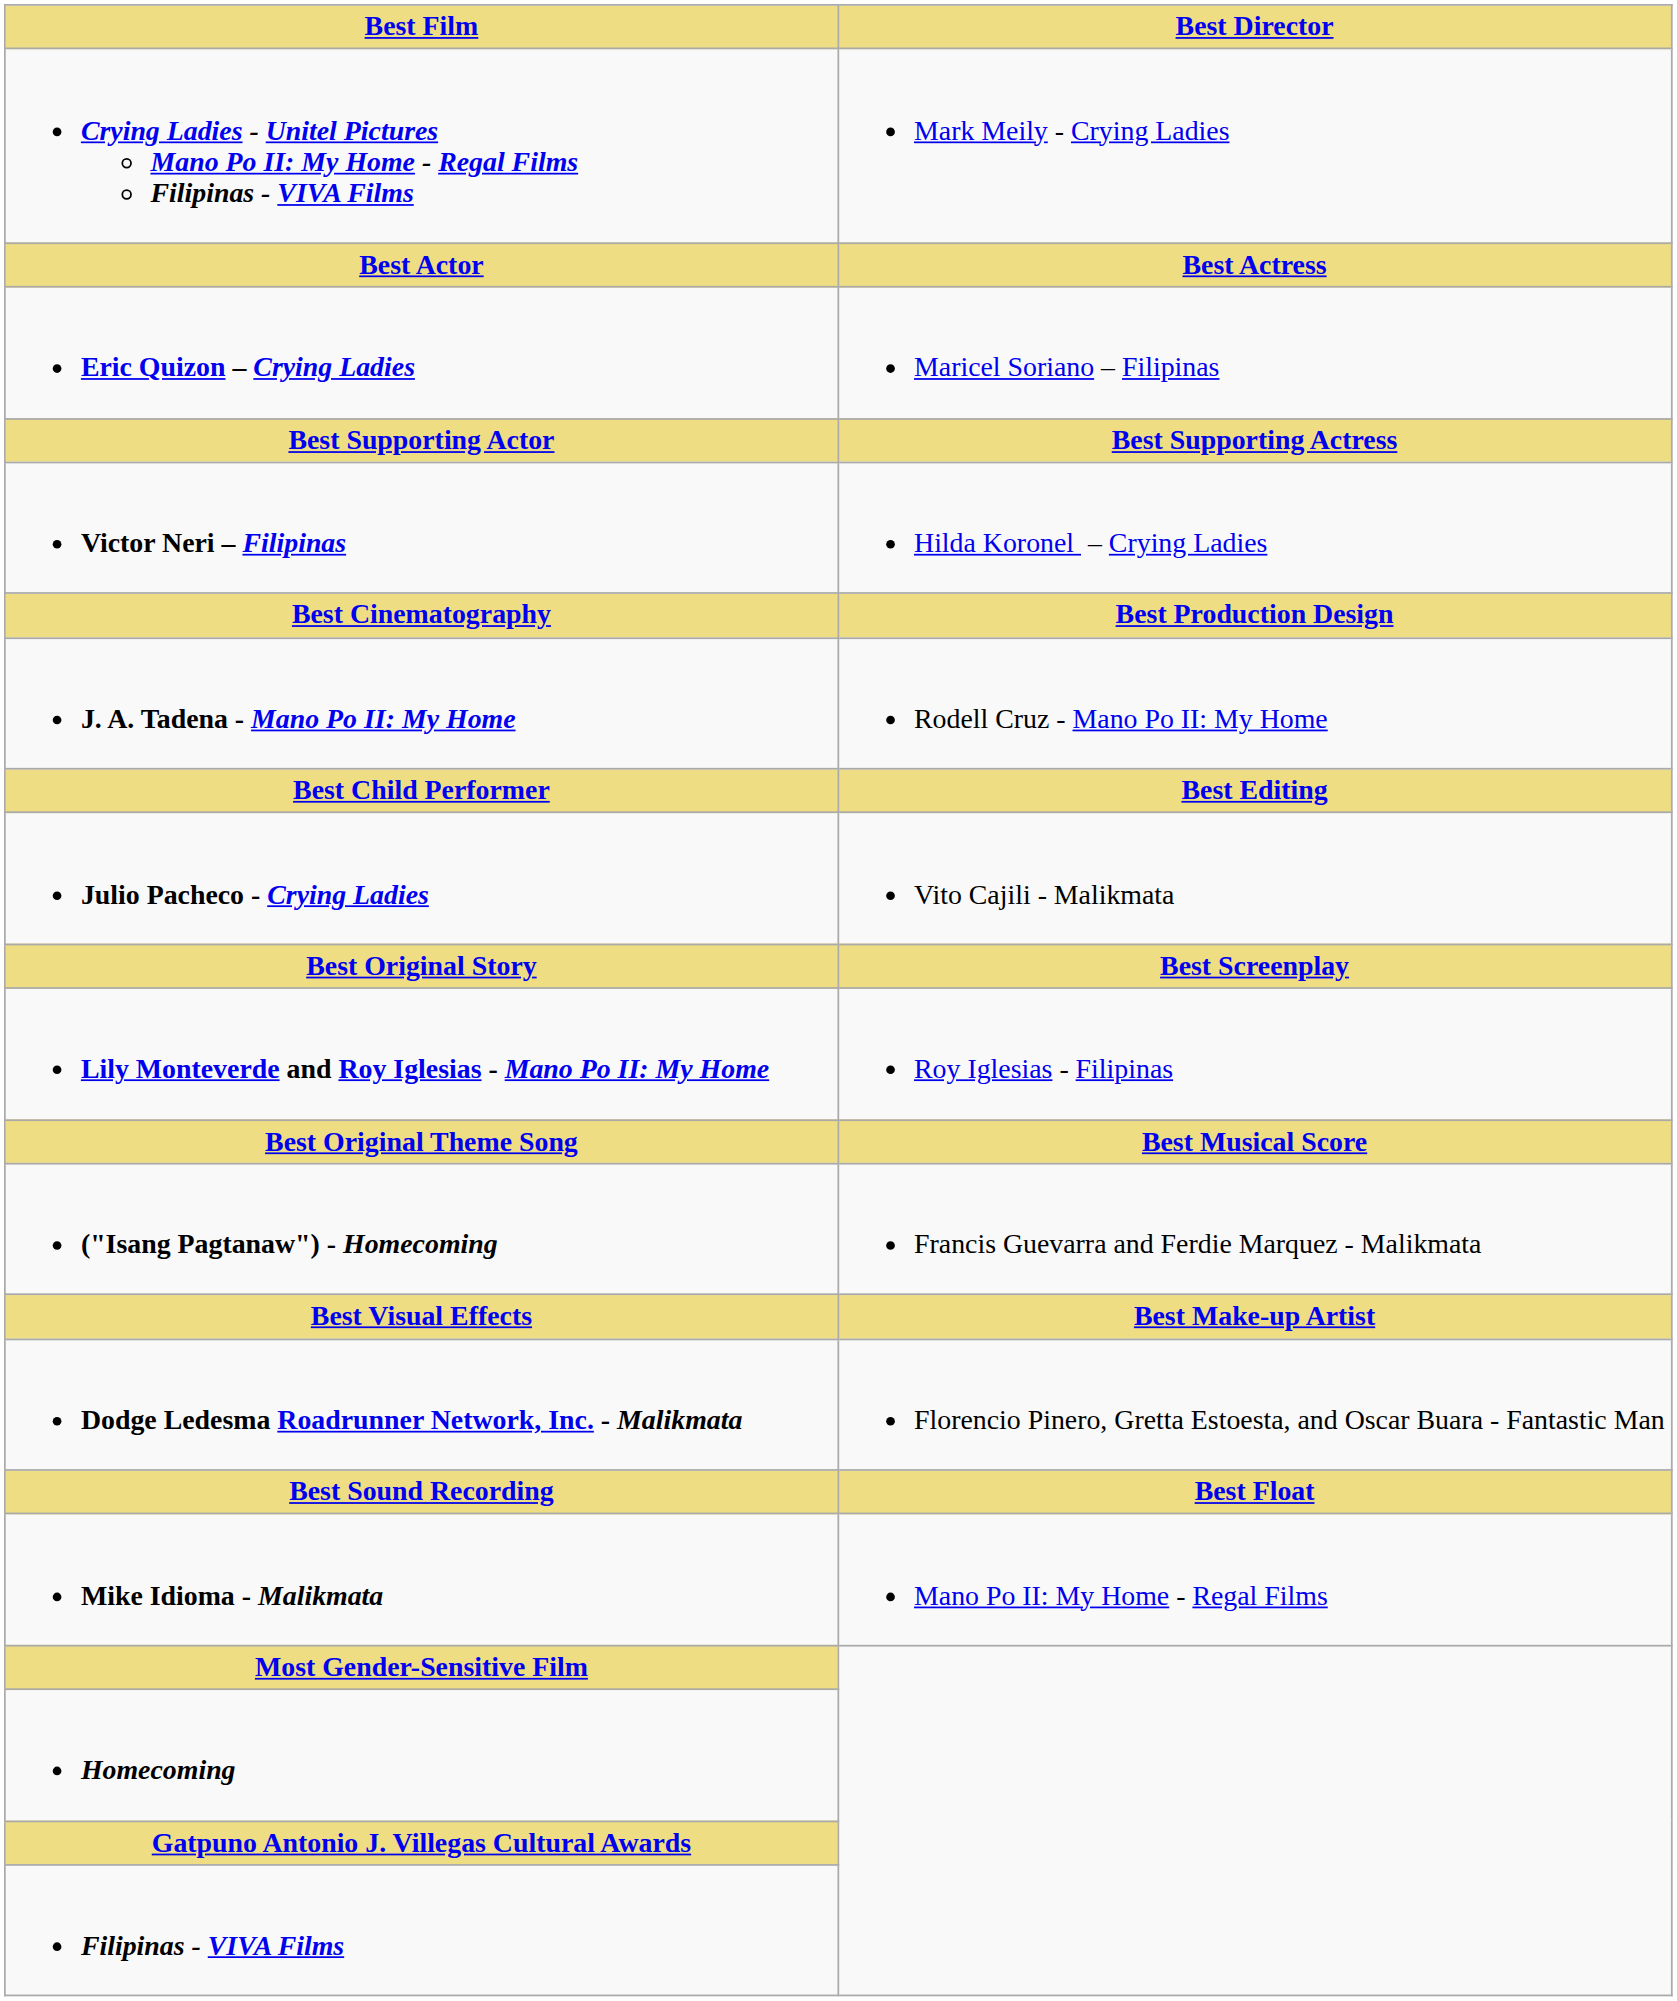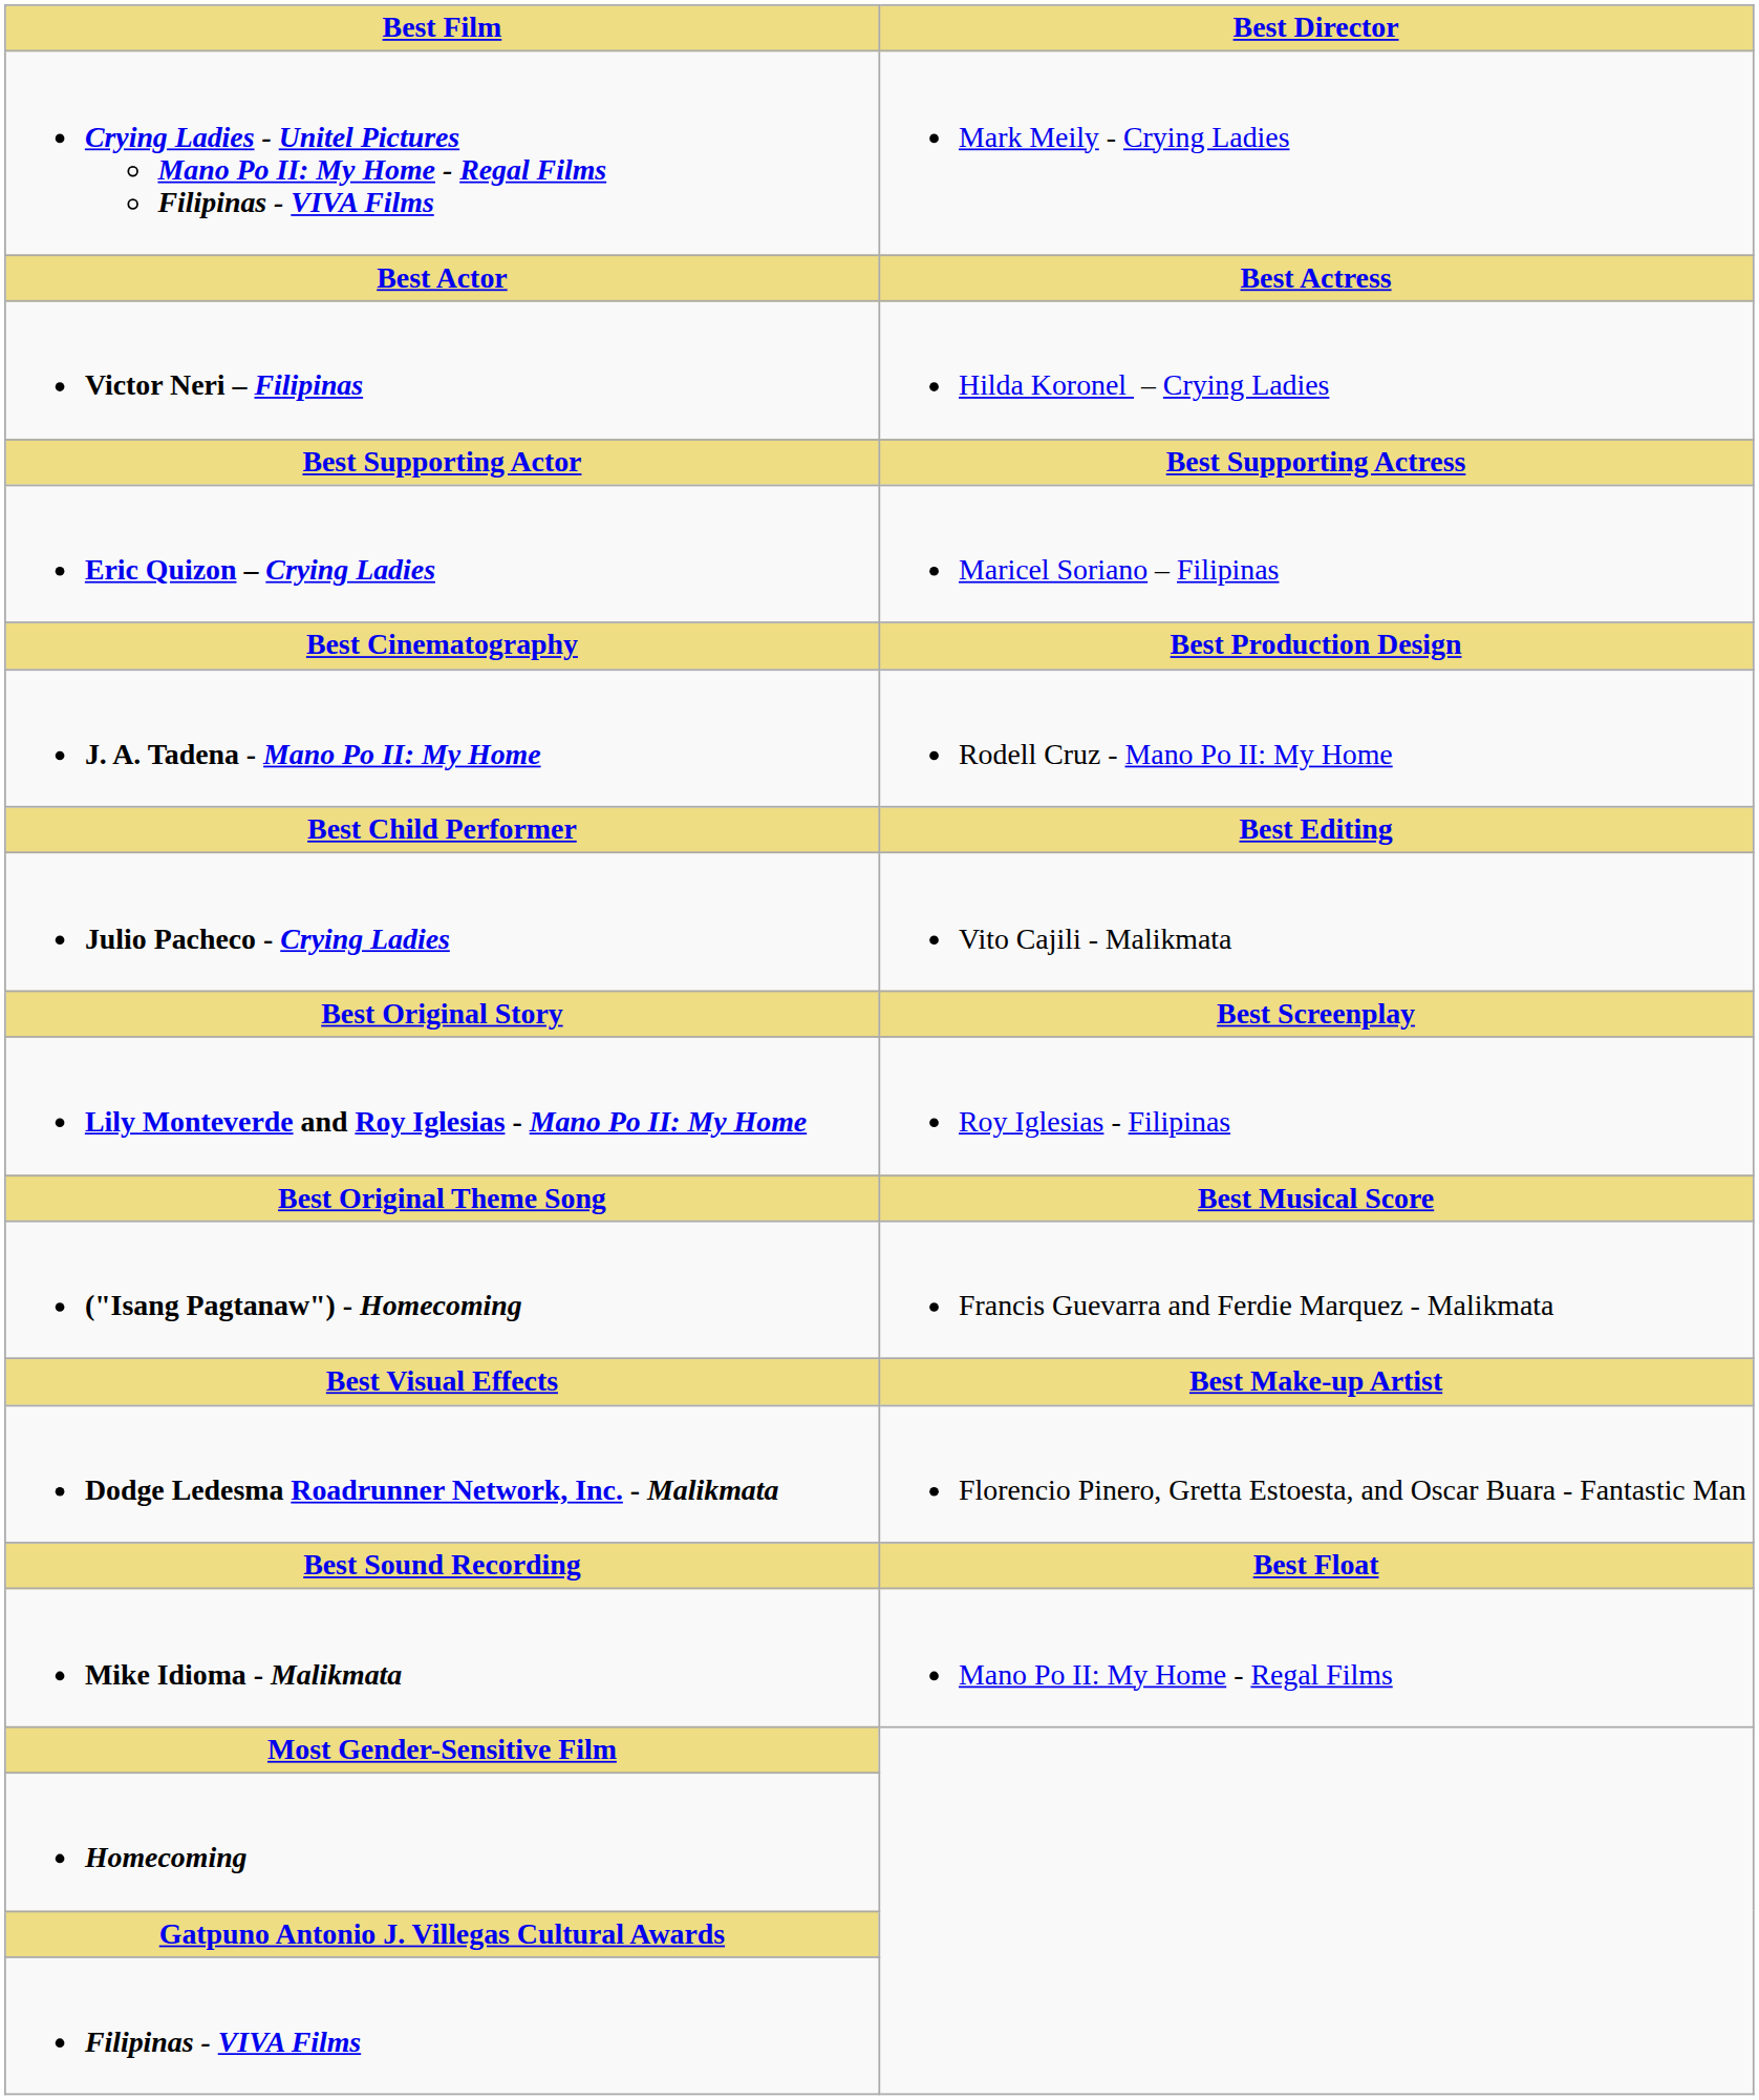rows swapped: Eric Quizon – Crying Ladies <-> Victor Neri – Filipinas
